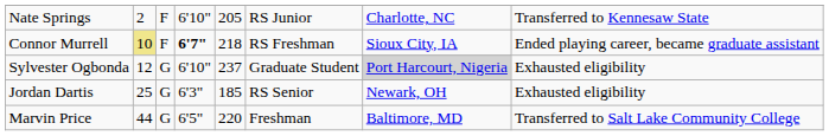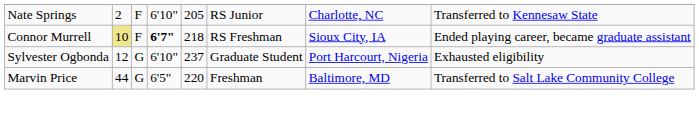Sylvester Ogbonda | column 7: lightgrey background -> no background
- row: Jordan Dartis | 25 | G | 6'3" | 185 | RS Senior | Newark, OH | Exhausted eligibility
